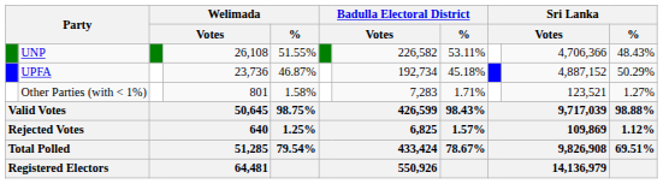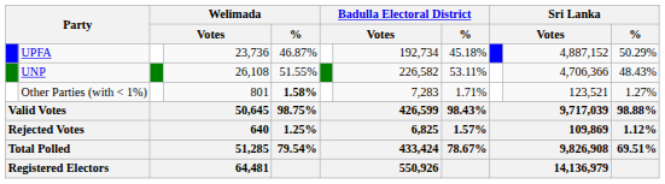rows swapped: UNP <-> UPFA
Other Parties (with < 1%) | Welimada / %: normal -> bold
